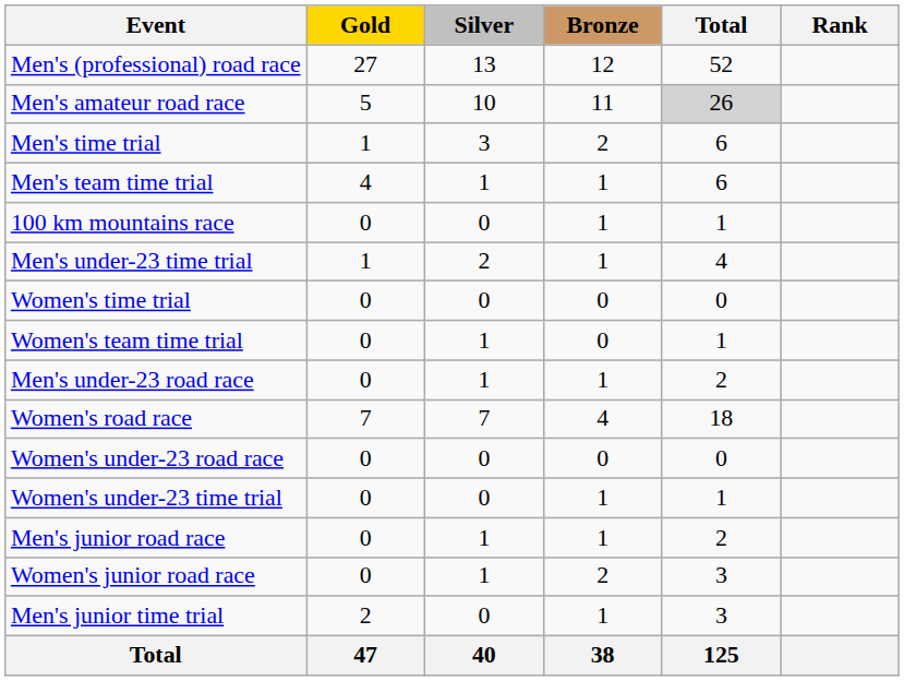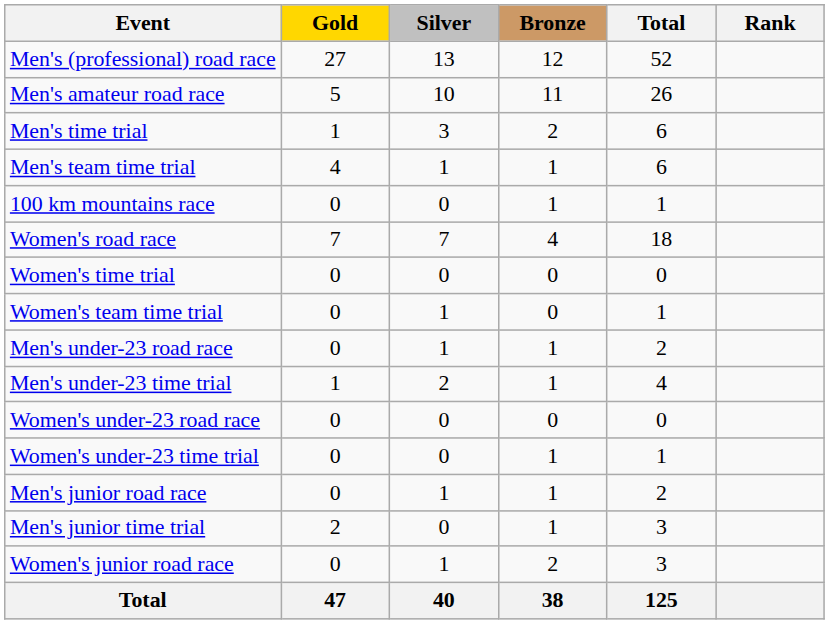Men's amateur road race | Total: lightgrey background -> no background
rows swapped: Women's road race <-> Men's under-23 time trial
rows swapped: Men's junior time trial <-> Women's junior road race
